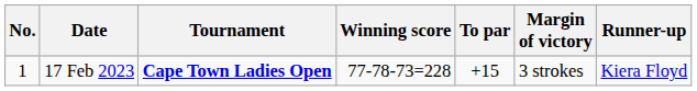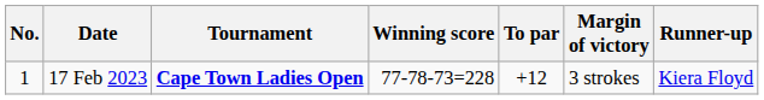17 Feb 2023 | To par: +15 -> +12
